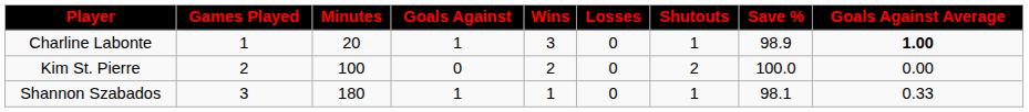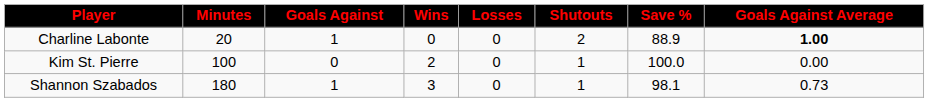- column: Games Played | 1 | 2 | 3
Charline Labonte | Wins: 3 -> 0
Charline Labonte | Shutouts: 1 -> 2
Charline Labonte | Save %: 98.9 -> 88.9
Kim St. Pierre | Shutouts: 2 -> 1
Shannon Szabados | Wins: 1 -> 3
Shannon Szabados | Goals Against Average: 0.33 -> 0.73
